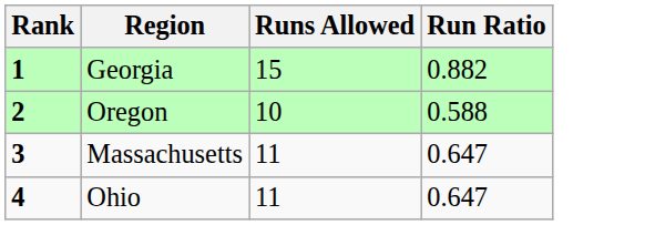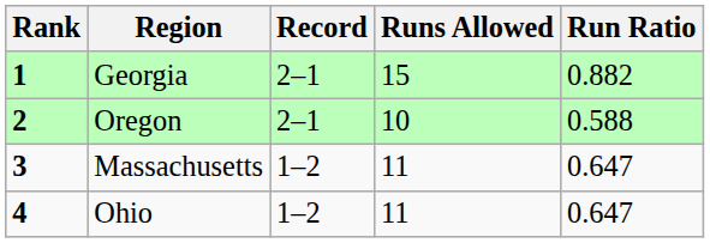+ column: Record | 2–1 | 2–1 | 1–2 | 1–2
